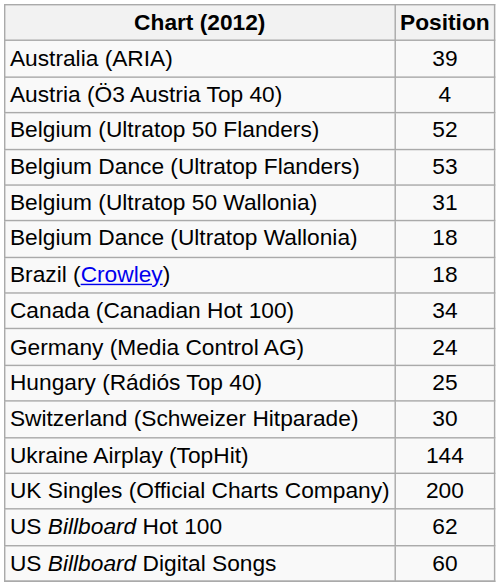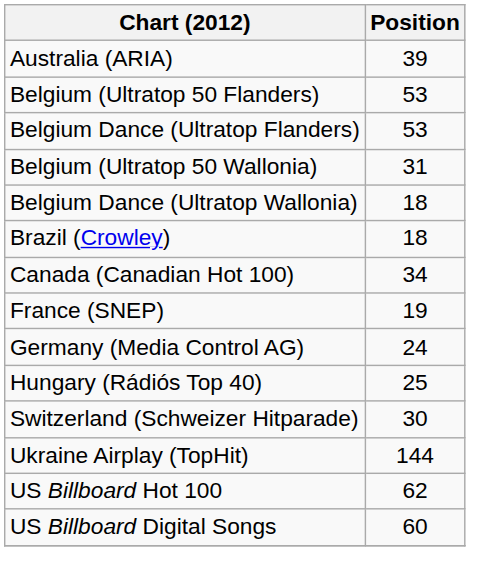- row: Austria (Ö3 Austria Top 40) | 4
Belgium (Ultratop 50 Flanders) | Position: 52 -> 53
+ row: France (SNEP) | 19
- row: UK Singles (Official Charts Company) | 200
